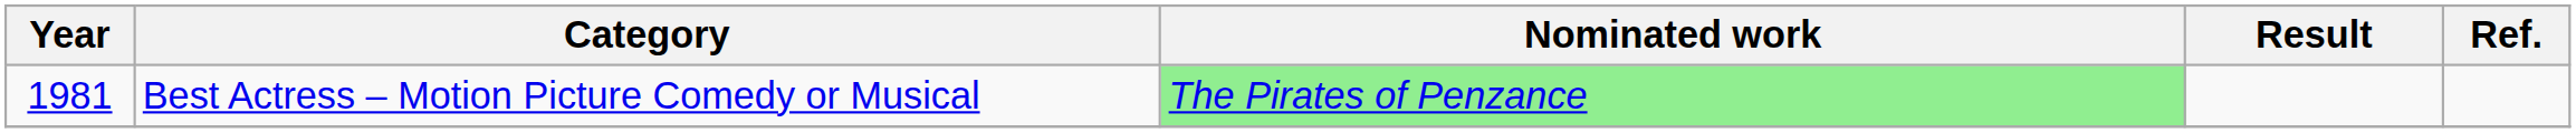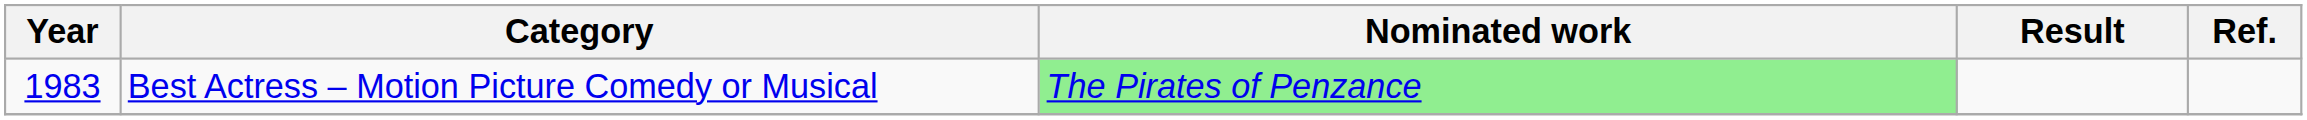Best Actress – Motion Picture Comedy or Musical | Year: 1981 -> 1983
